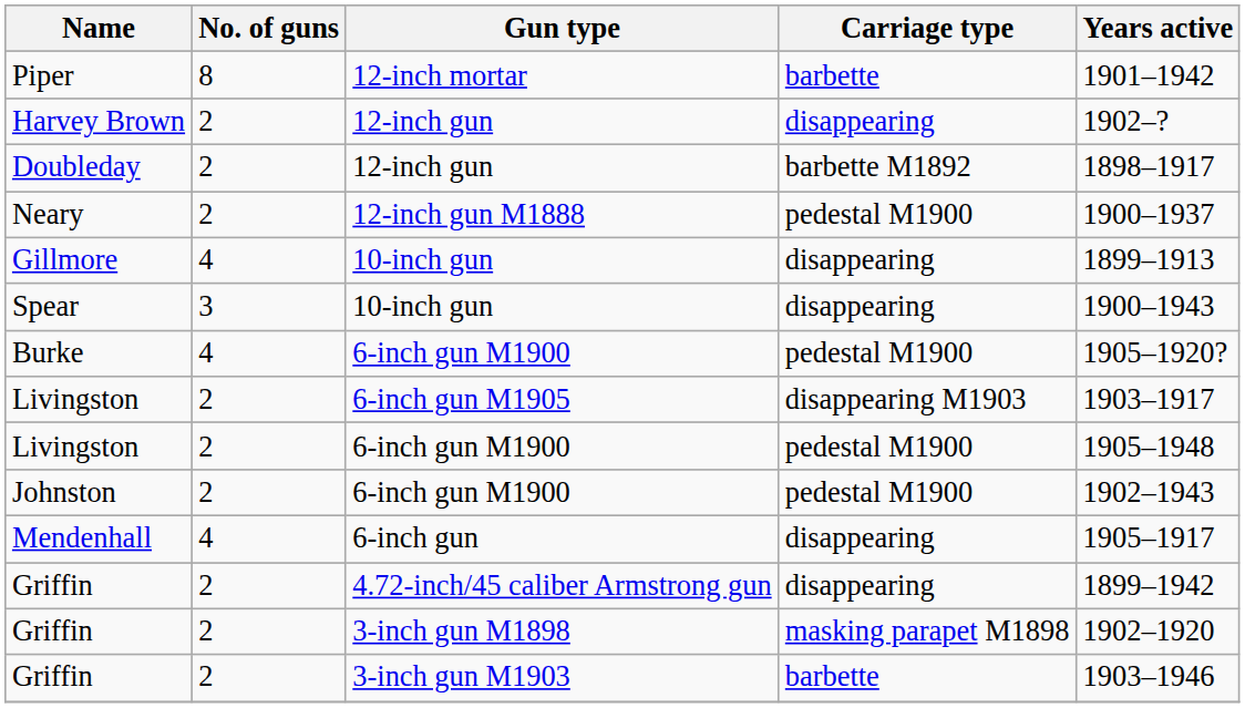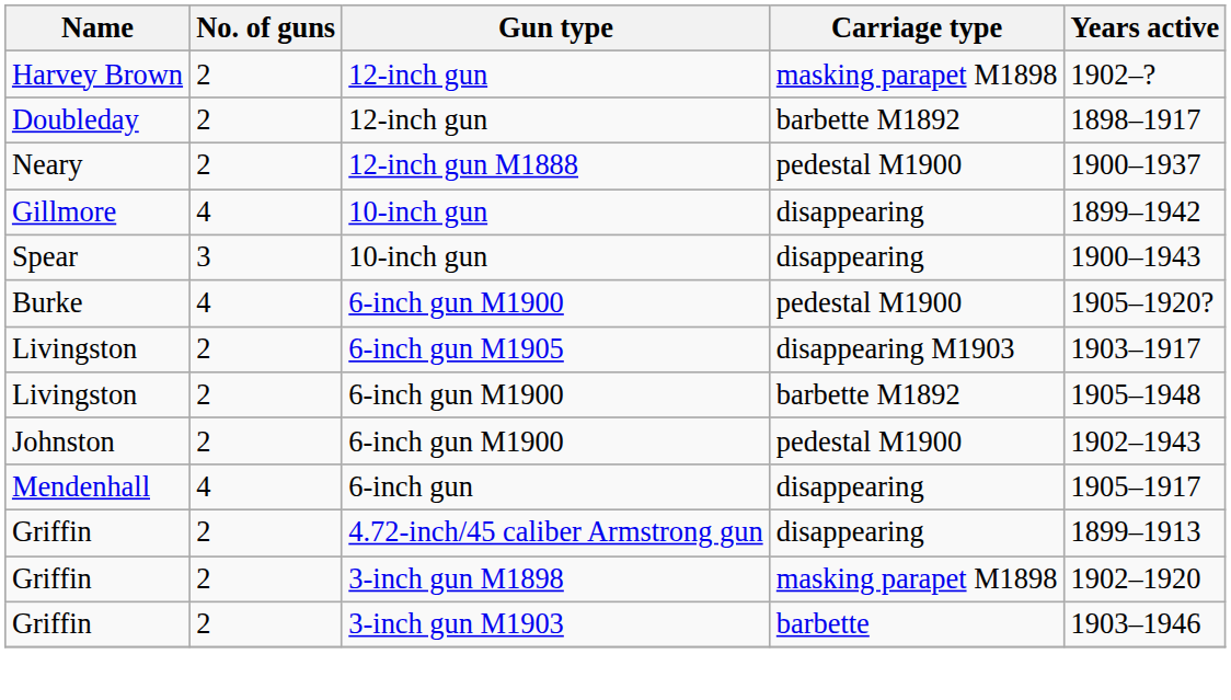- row: Piper | 8 | 12-inch mortar | barbette | 1901–1942
Harvey Brown | Carriage type: disappearing -> masking parapet M1898
Gillmore | Years active: 1899–1913 -> 1899–1942
Livingston / 6-inch gun M1900 | Carriage type: pedestal M1900 -> barbette M1892
Griffin / 4.72-inch/45 caliber Armstrong gun | Years active: 1899–1942 -> 1899–1913
